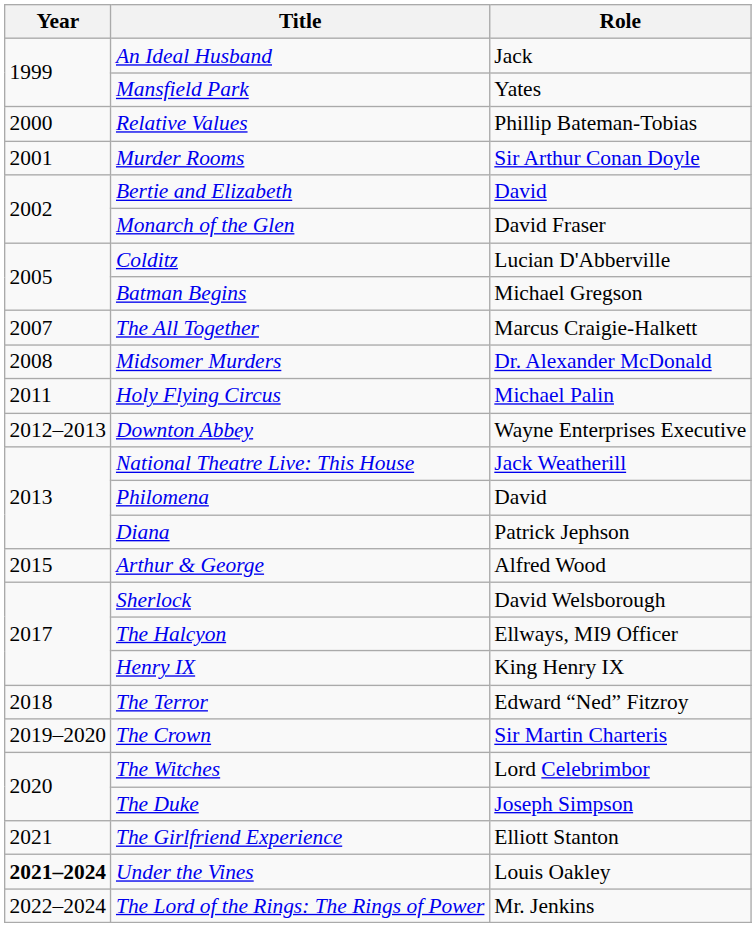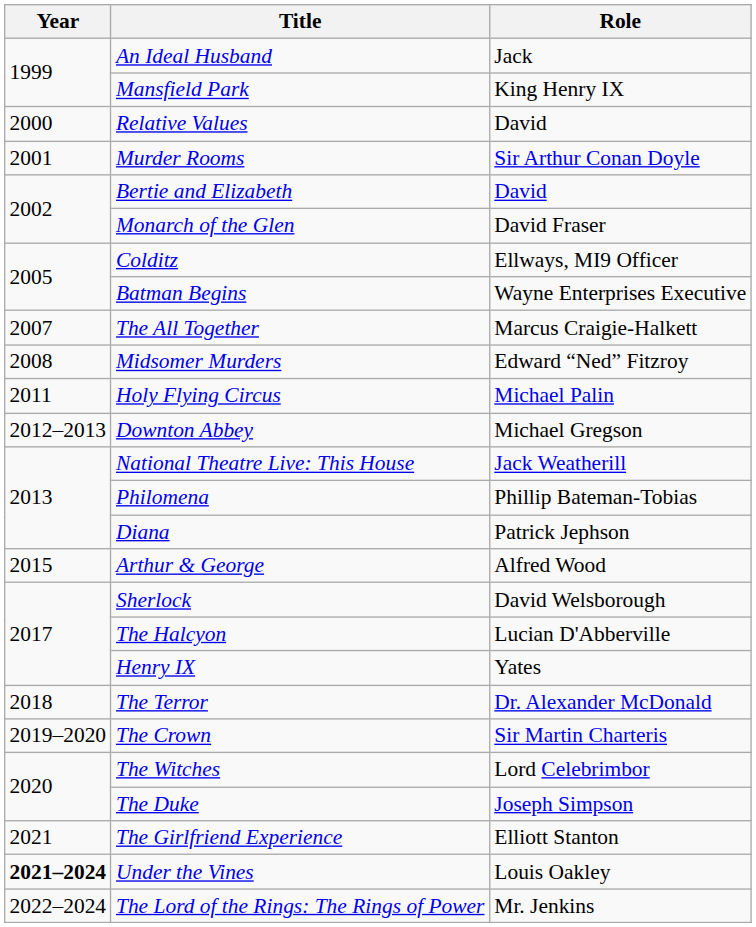Mansfield Park | Role: Yates -> King Henry IX
Relative Values | Role: Phillip Bateman-Tobias -> David
Colditz | Role: Lucian D'Abberville -> Ellways, MI9 Officer
Batman Begins | Role: Michael Gregson -> Wayne Enterprises Executive
Midsomer Murders | Role: Dr. Alexander McDonald -> Edward “Ned” Fitzroy
Downton Abbey | Role: Wayne Enterprises Executive -> Michael Gregson
Philomena | Role: David -> Phillip Bateman-Tobias
The Halcyon | Role: Ellways, MI9 Officer -> Lucian D'Abberville
Henry IX | Role: King Henry IX -> Yates
The Terror | Role: Edward “Ned” Fitzroy -> Dr. Alexander McDonald
